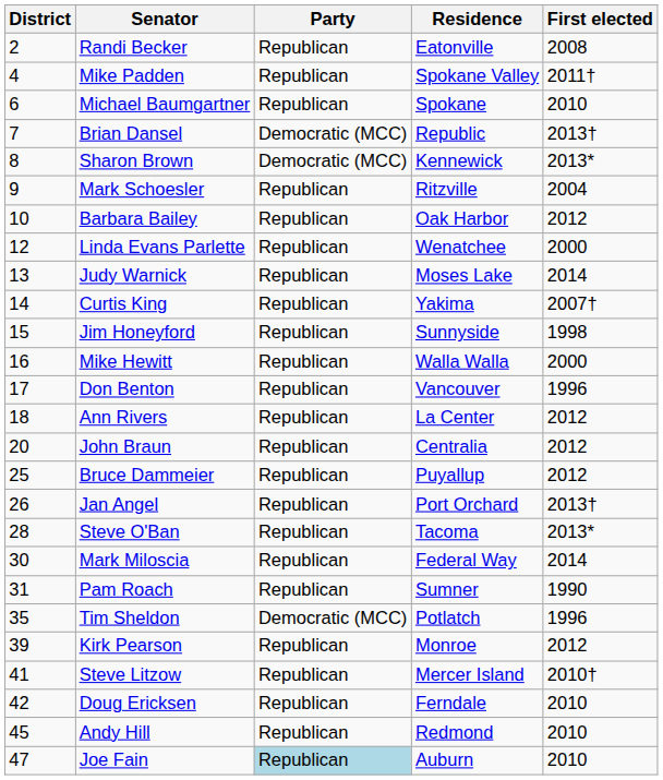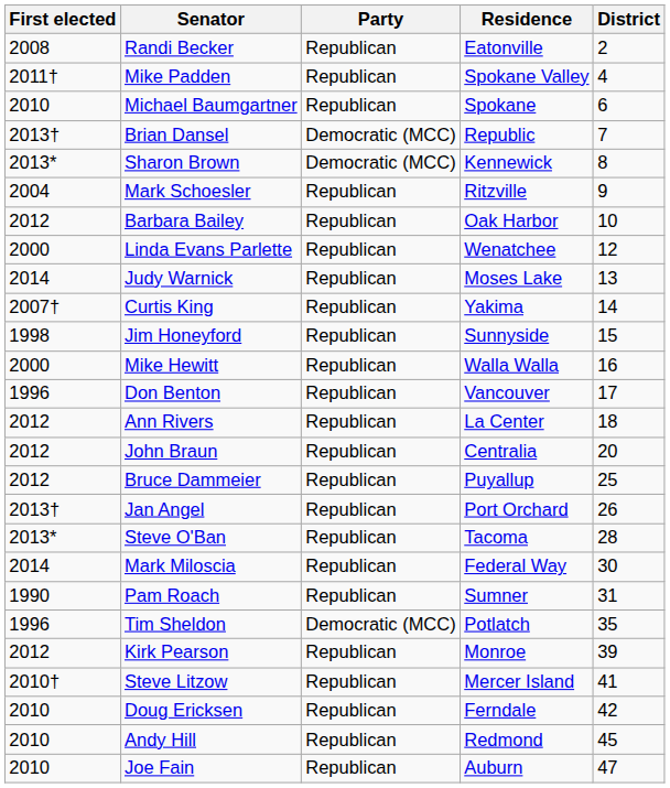columns swapped: District <-> First elected
Joe Fain | Party: lightblue background -> no background
